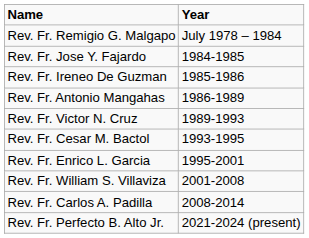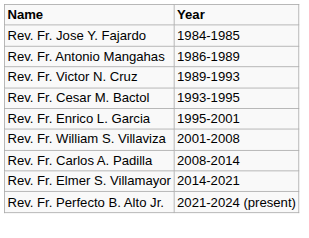- row: Rev. Fr. Remigio G. Malgapo | July 1978 – 1984
- row: Rev. Fr. Ireneo De Guzman | 1985-1986
+ row: Rev. Fr. Elmer S. Villamayor | 2014-2021
